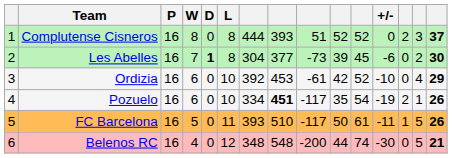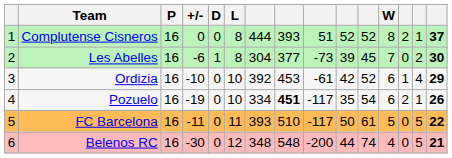columns swapped: W <-> +/-
Complutense Cisneros | column 14: 3 -> 1
Les Abelles | D: bold -> normal
Ordizia | column 13: 0 -> 1
FC Barcelona | column 13: 1 -> 0
FC Barcelona | column 15: 26 -> 22
